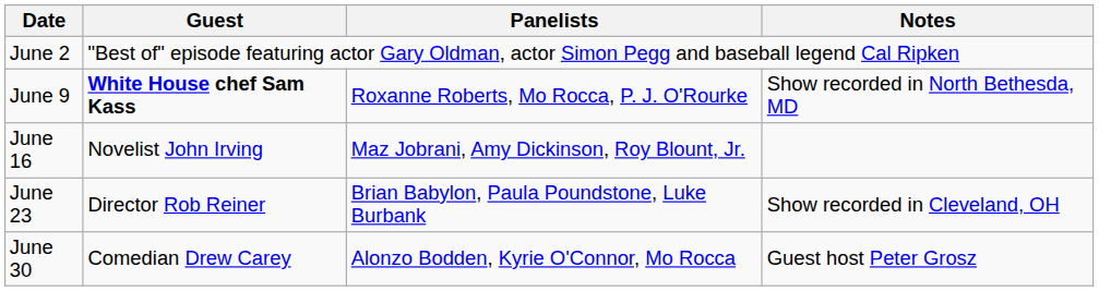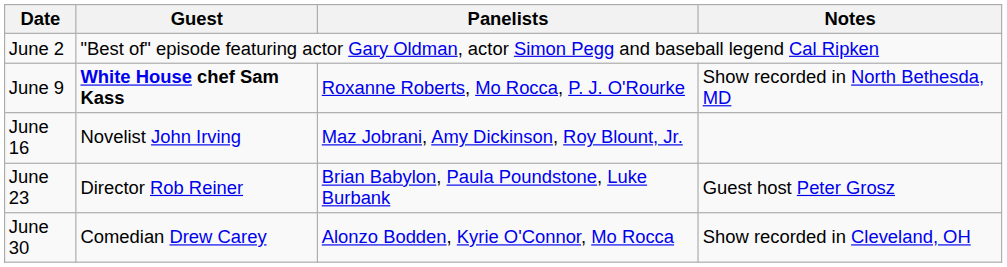June 23 | Notes: Show recorded in Cleveland, OH -> Guest host Peter Grosz
June 30 | Notes: Guest host Peter Grosz -> Show recorded in Cleveland, OH
